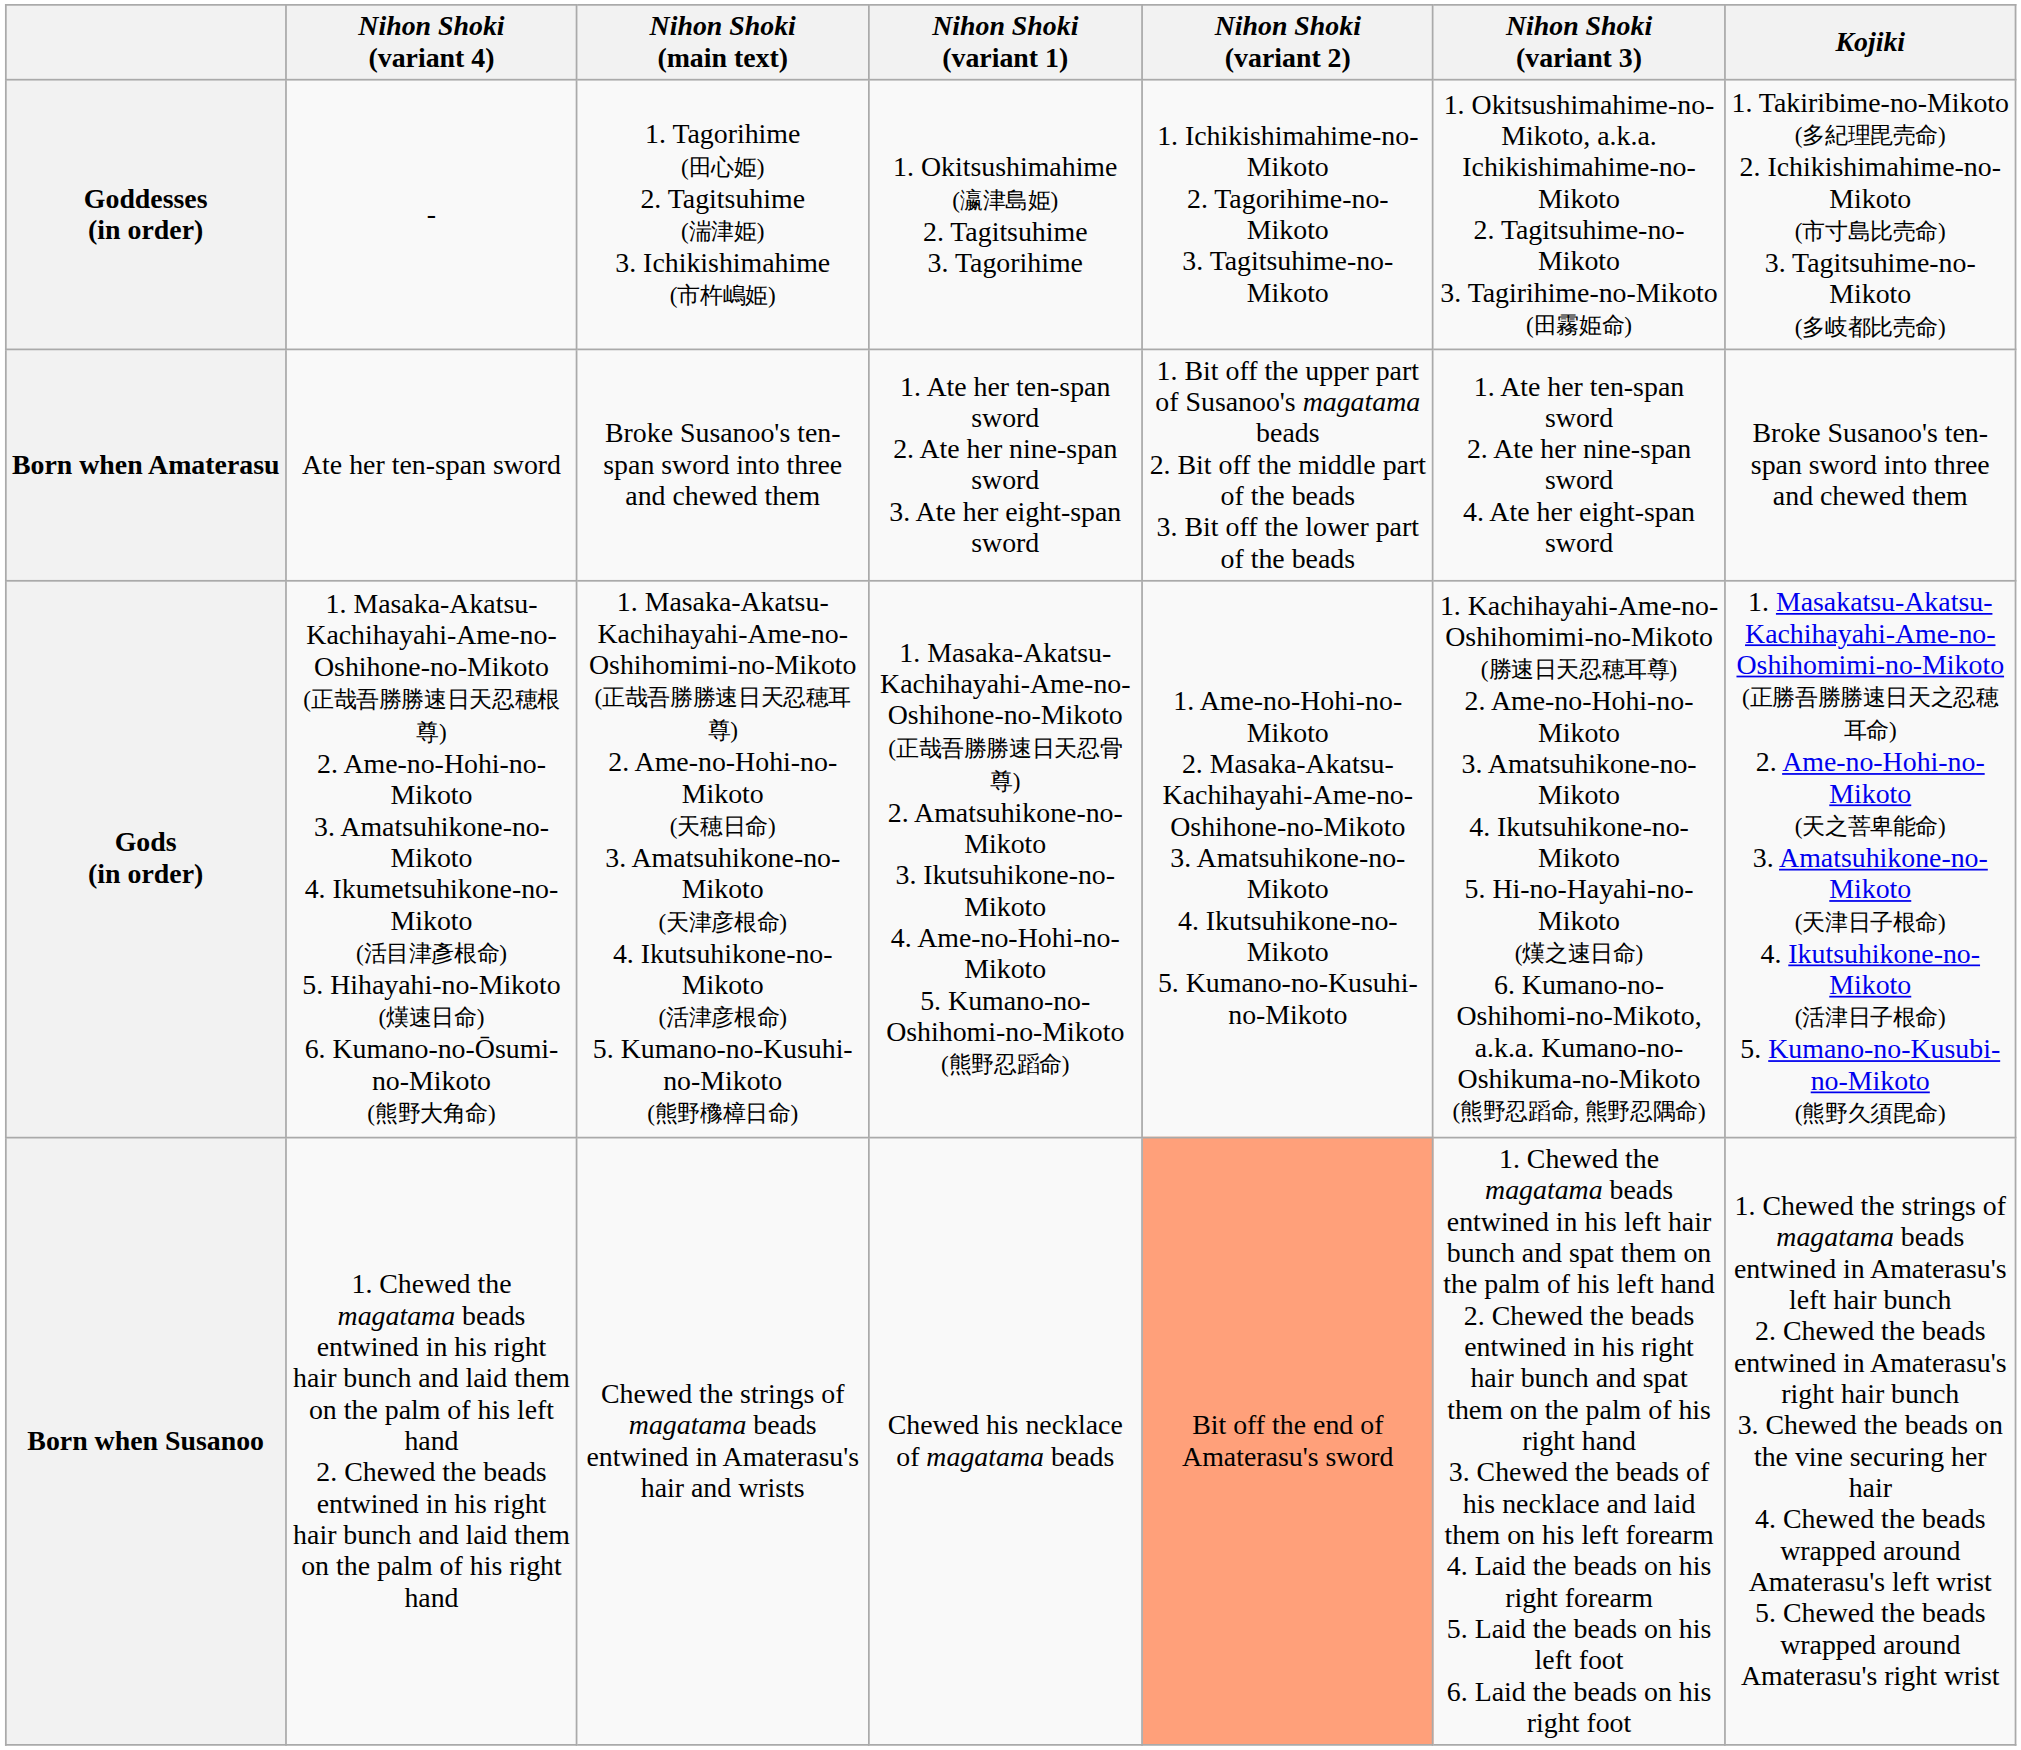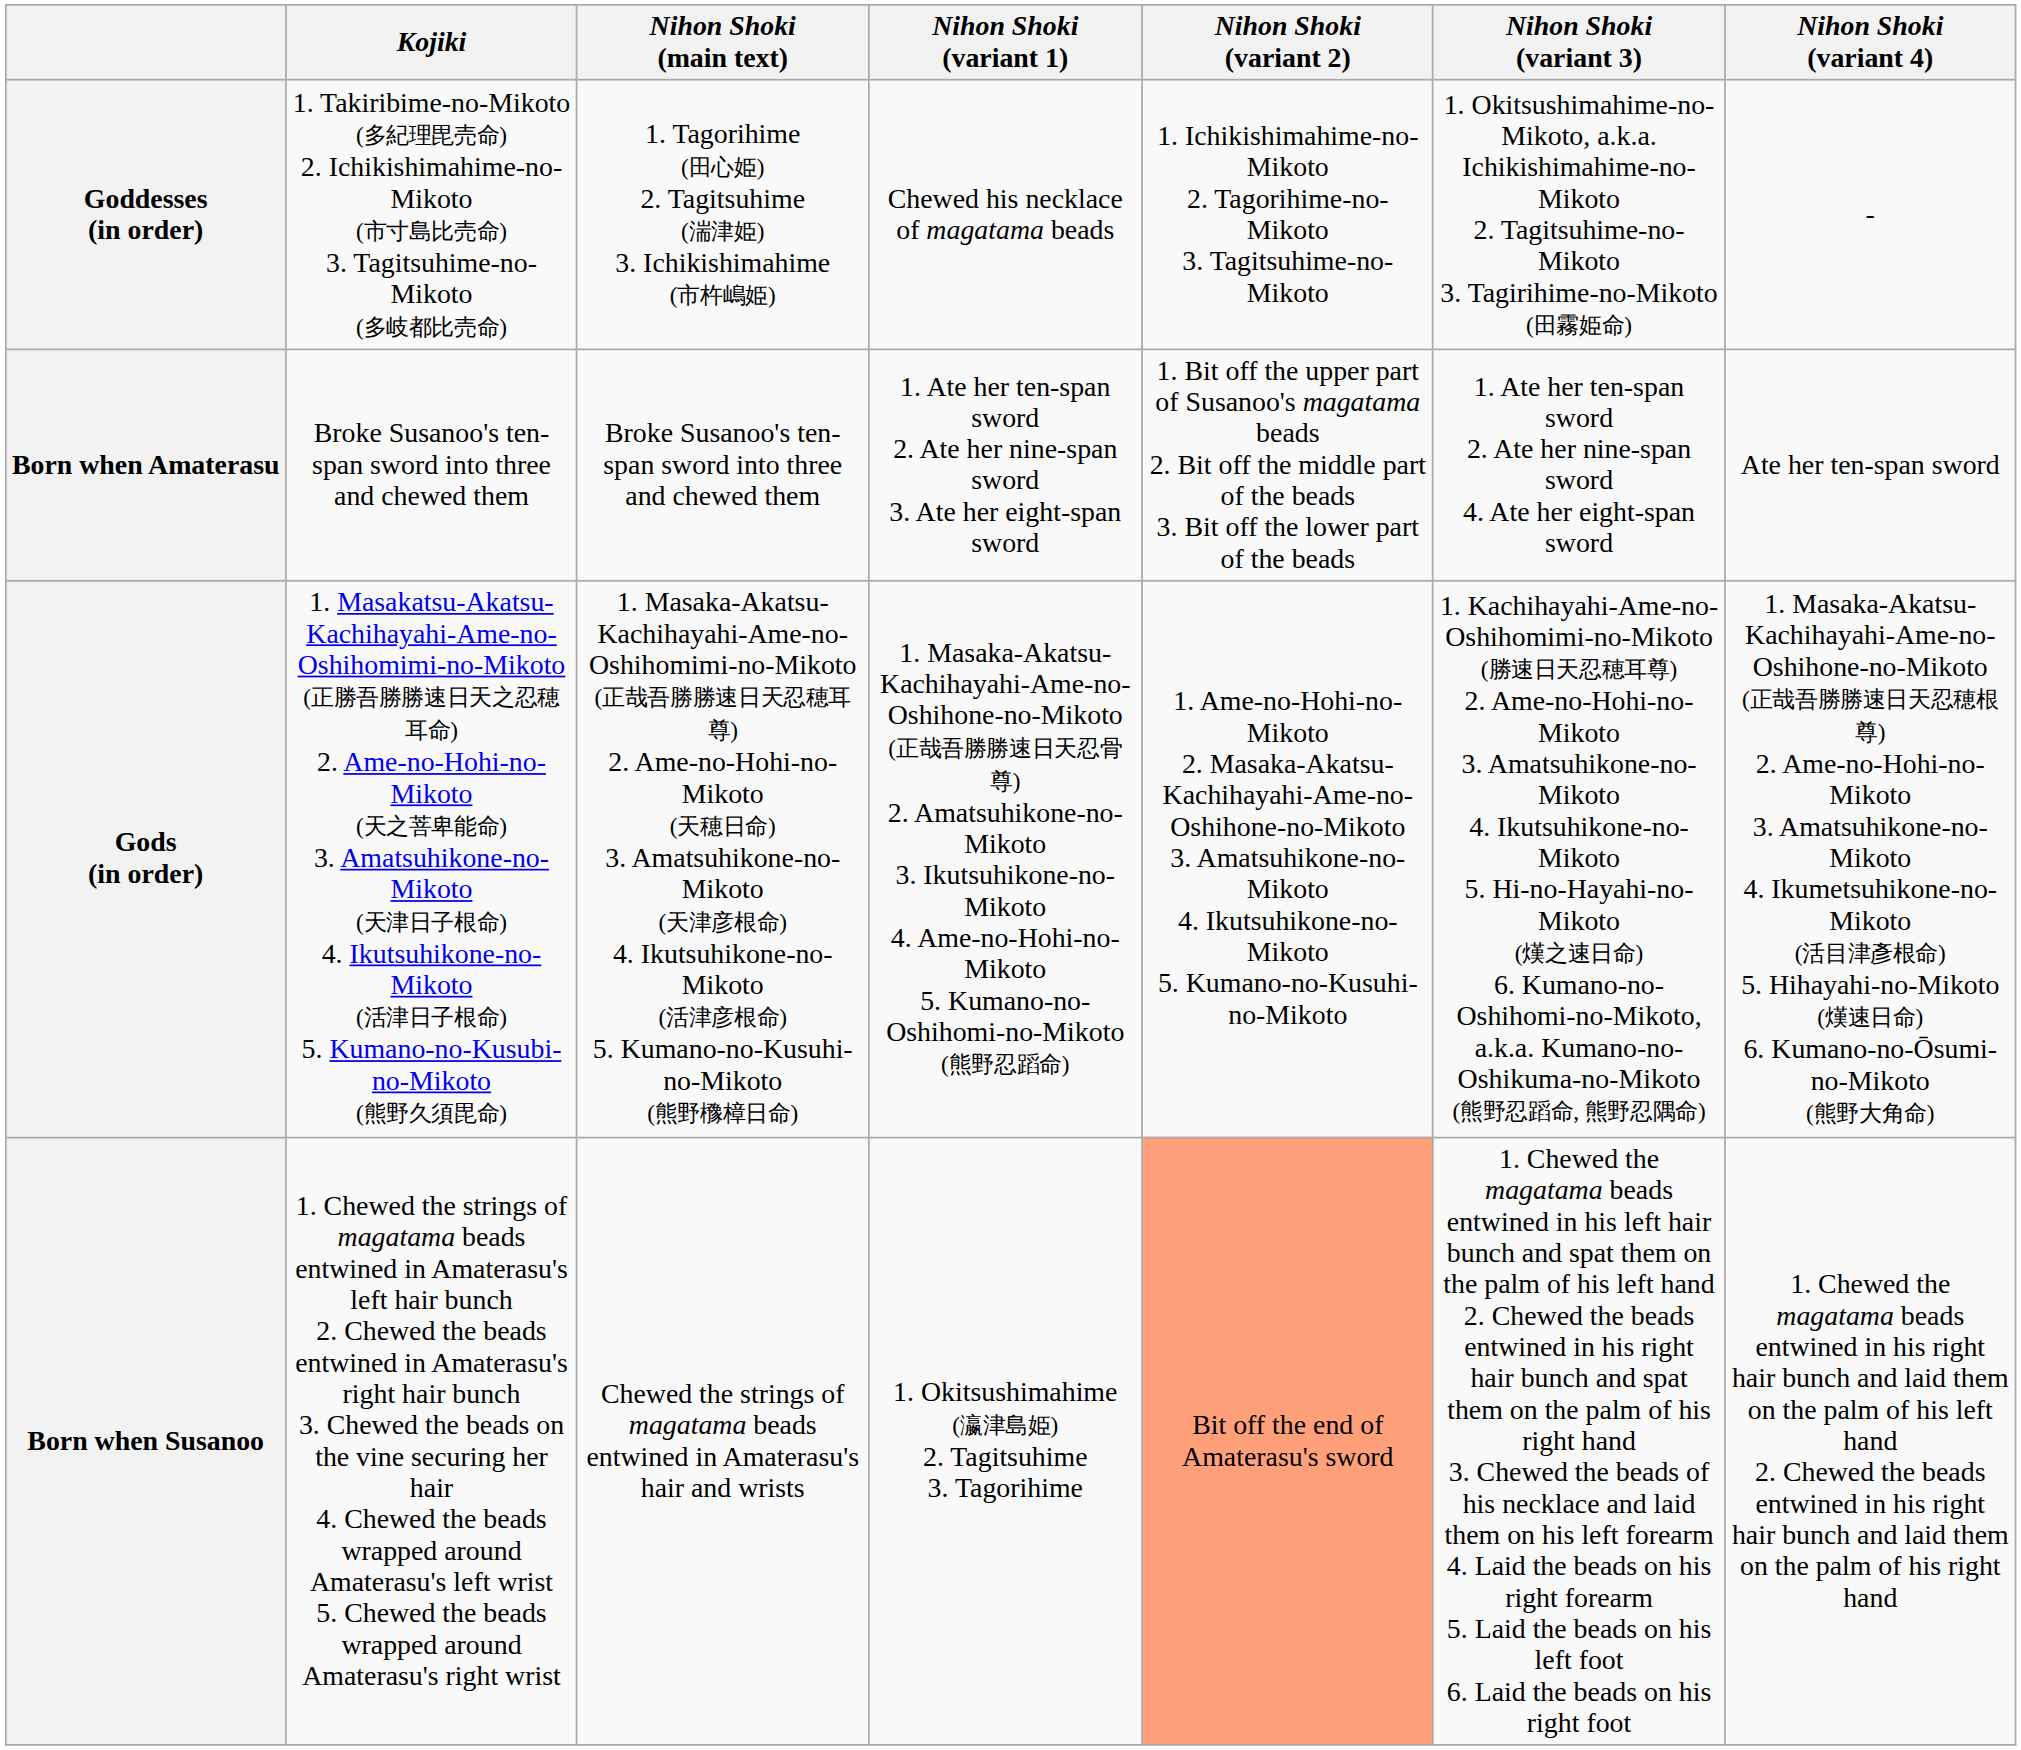columns swapped: Kojiki <-> Nihon Shoki (variant 4)
Goddesses (in order) | Nihon Shoki (variant 1): 1. Okitsushimahime (瀛津島姫) 2. Tagitsuhime 3. Tagorihime -> Chewed his necklace of magatama beads
Born when Susanoo | Nihon Shoki (variant 1): Chewed his necklace of magatama beads -> 1. Okitsushimahime (瀛津島姫) 2. Tagitsuhime 3. Tagorihime
